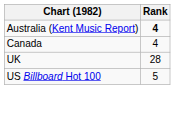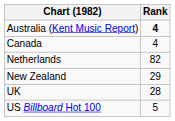+ row: Netherlands | 82
+ row: New Zealand | 29
